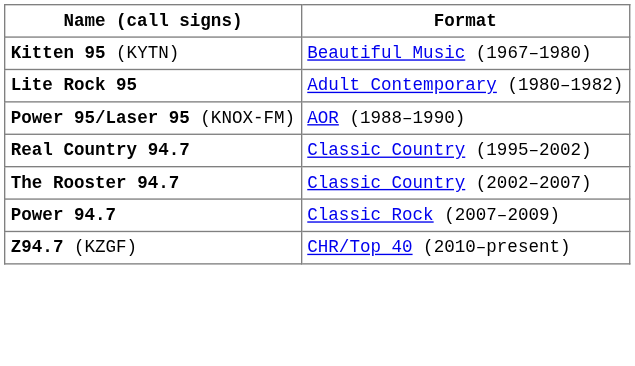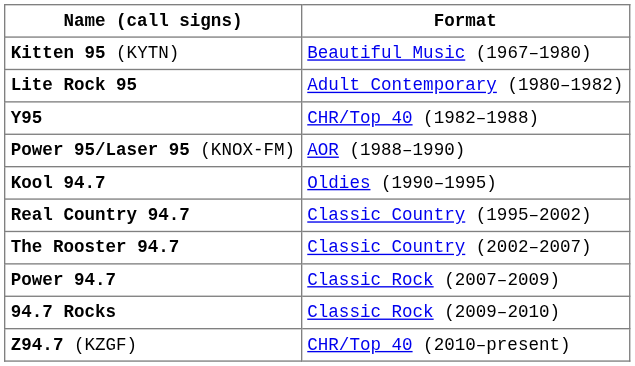+ row: Y95 | CHR/Top 40 (1982–1988)
+ row: Kool 94.7 | Oldies (1990–1995)
+ row: 94.7 Rocks | Classic Rock (2009–2010)
